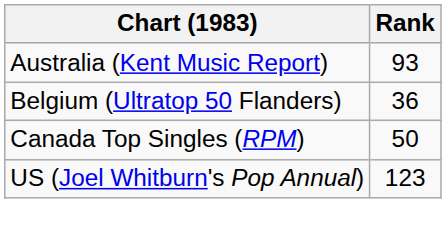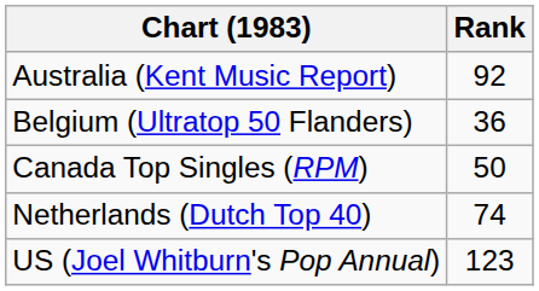Australia (Kent Music Report) | Rank: 93 -> 92
+ row: Netherlands (Dutch Top 40) | 74
